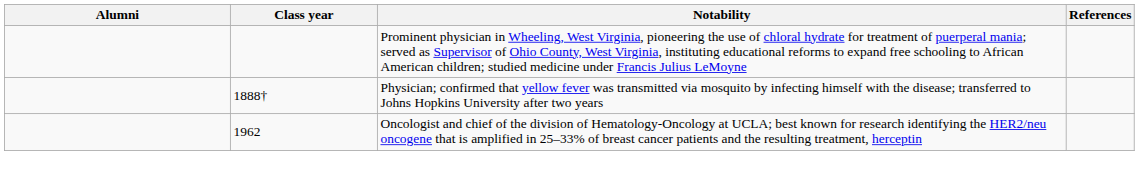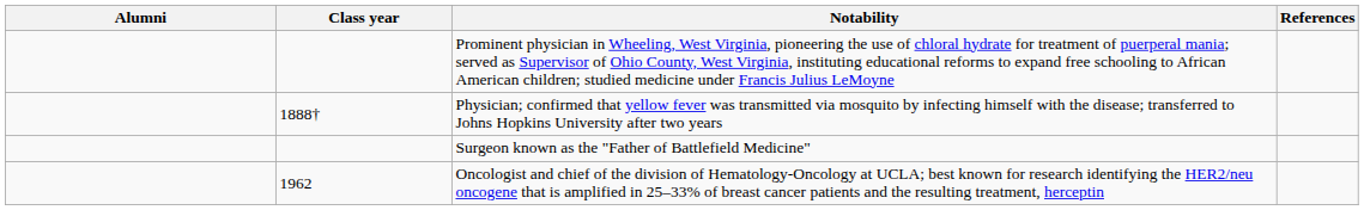+ row: Surgeon known as the "Father of Battlefield Medicine"
